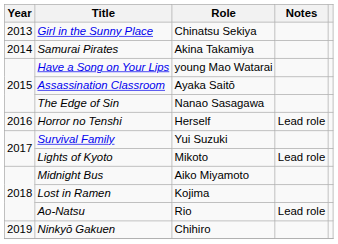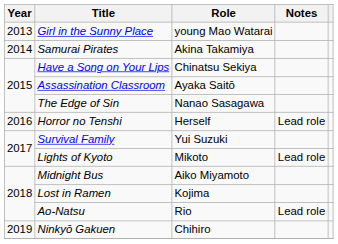Girl in the Sunny Place | Role: Chinatsu Sekiya -> young Mao Watarai
Have a Song on Your Lips | Role: young Mao Watarai -> Chinatsu Sekiya
